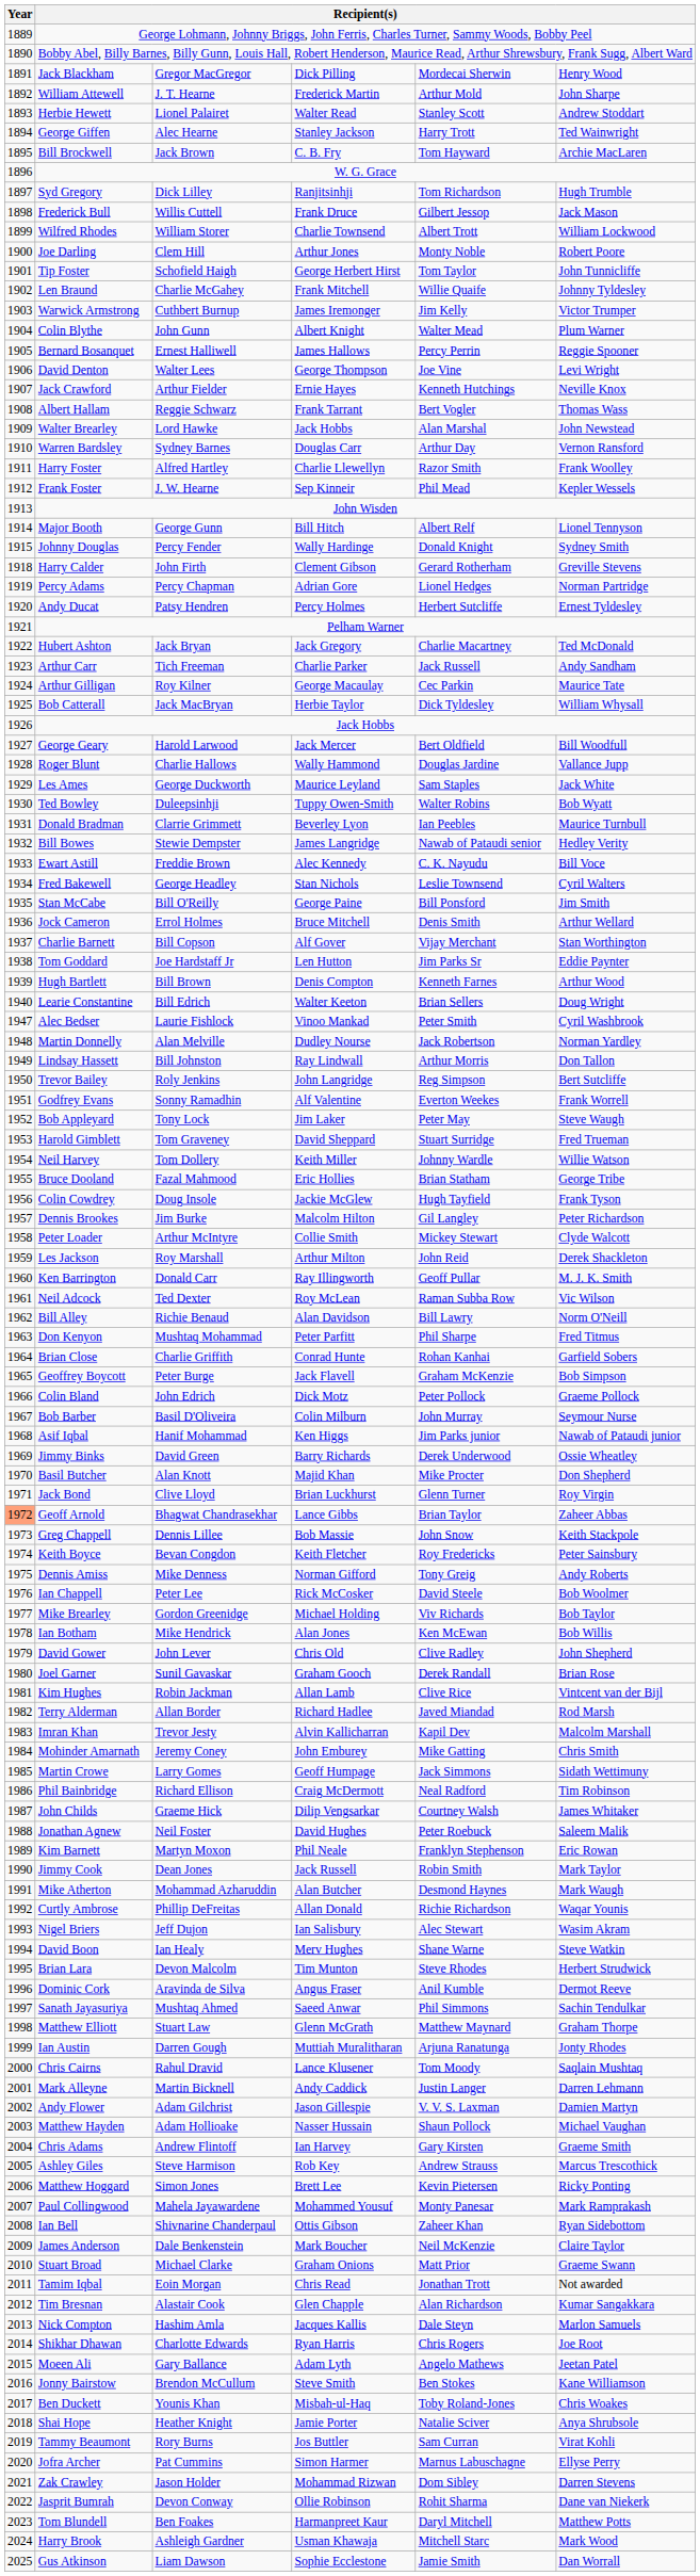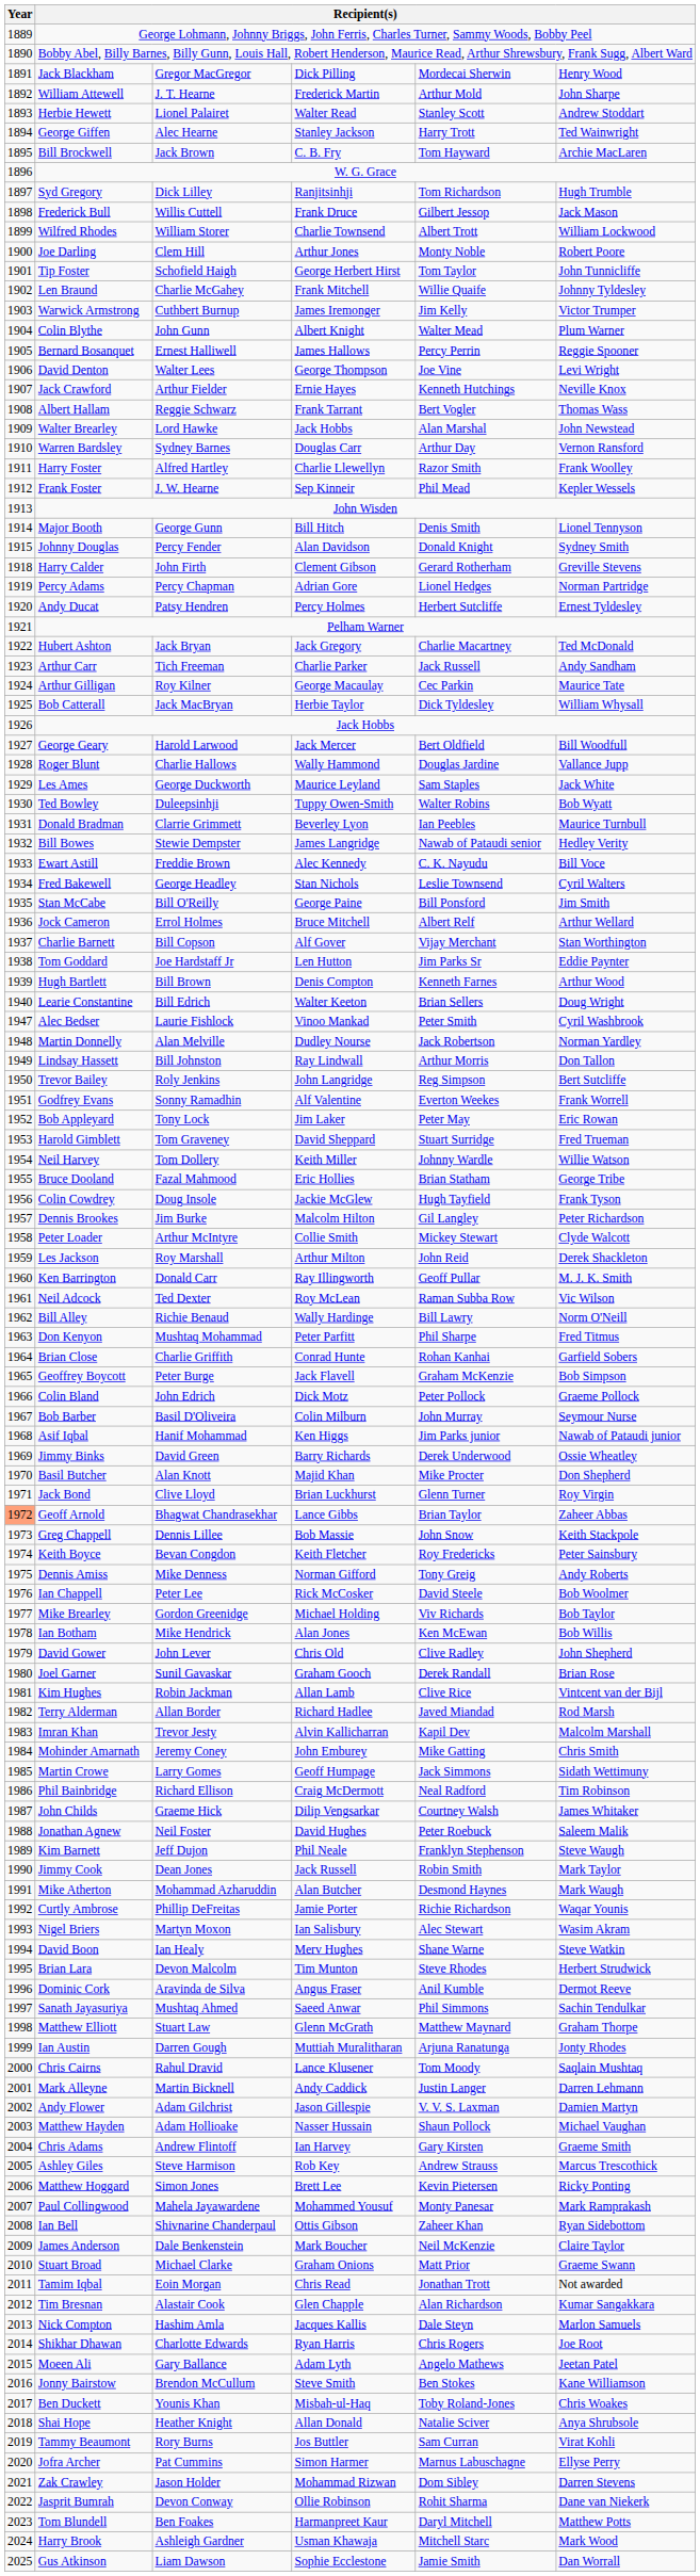Major Booth | column 5: Albert Relf -> Denis Smith
Johnny Douglas | column 4: Wally Hardinge -> Alan Davidson
Jock Cameron | column 5: Denis Smith -> Albert Relf
Bob Appleyard | column 6: Steve Waugh -> Eric Rowan
Bill Alley | column 4: Alan Davidson -> Wally Hardinge
Kim Barnett | column 3: Martyn Moxon -> Jeff Dujon
Kim Barnett | column 6: Eric Rowan -> Steve Waugh
Curtly Ambrose | column 4: Allan Donald -> Jamie Porter
Nigel Briers | column 3: Jeff Dujon -> Martyn Moxon
Shai Hope | column 4: Jamie Porter -> Allan Donald
